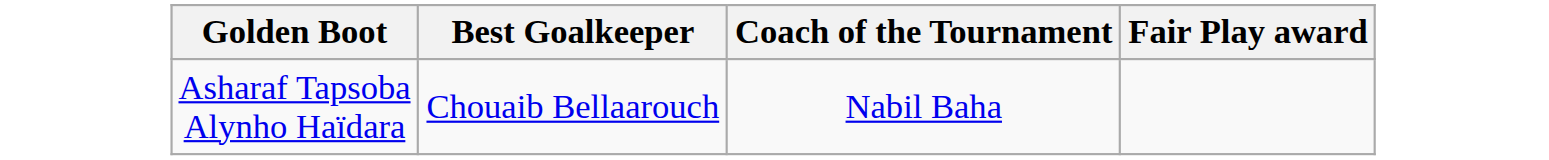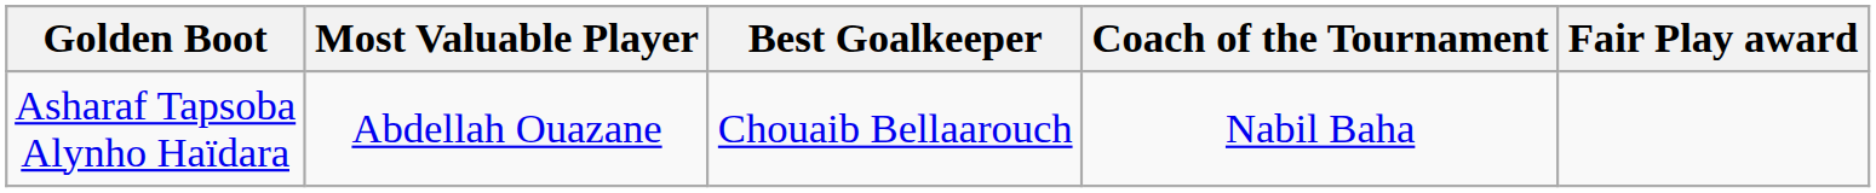+ column: Most Valuable Player | Abdellah Ouazane
